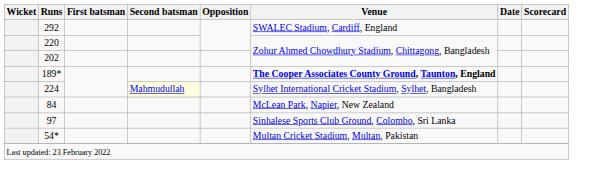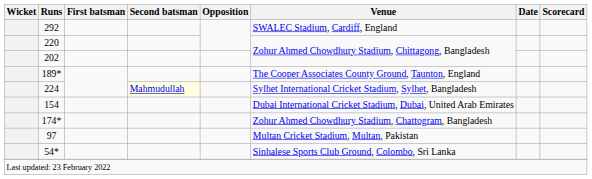189* | Venue: bold -> normal
+ row: 154 | Dubai International Cricket Stadium, Dubai, United Arab Emirates
+ row: 174* | Zohur Ahmed Chowdhury Stadium, Chattogram, Bangladesh
- row: 84 | McLean Park, Napier, New Zealand
97 | Venue: Sinhalese Sports Club Ground, Colombo, Sri Lanka -> Multan Cricket Stadium, Multan, Pakistan
54* | Venue: Multan Cricket Stadium, Multan, Pakistan -> Sinhalese Sports Club Ground, Colombo, Sri Lanka
